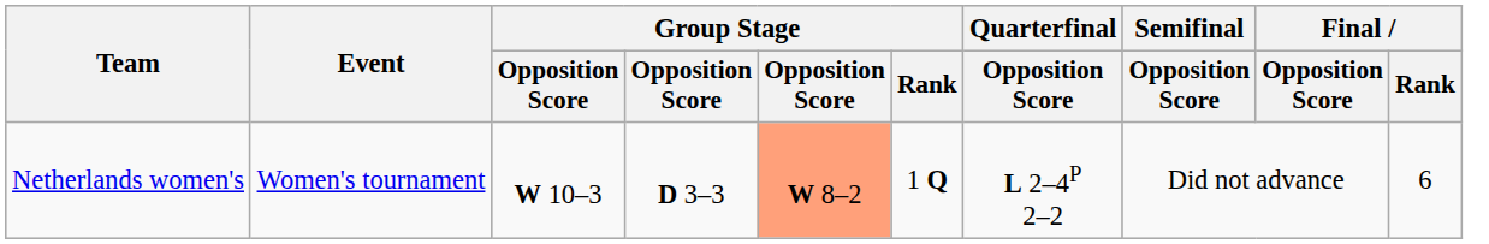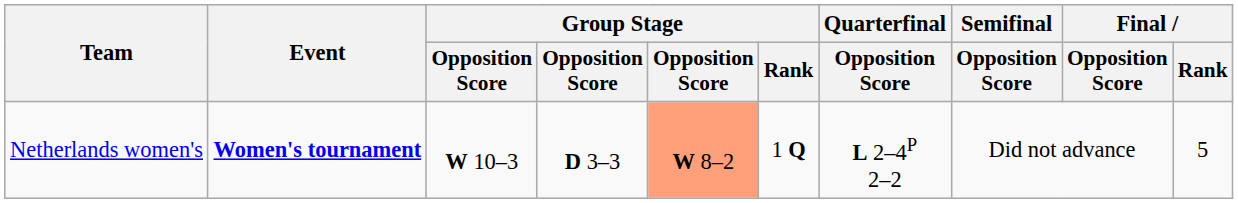Netherlands women's | Event: normal -> bold
Netherlands women's | Final / Rank: 6 -> 5
